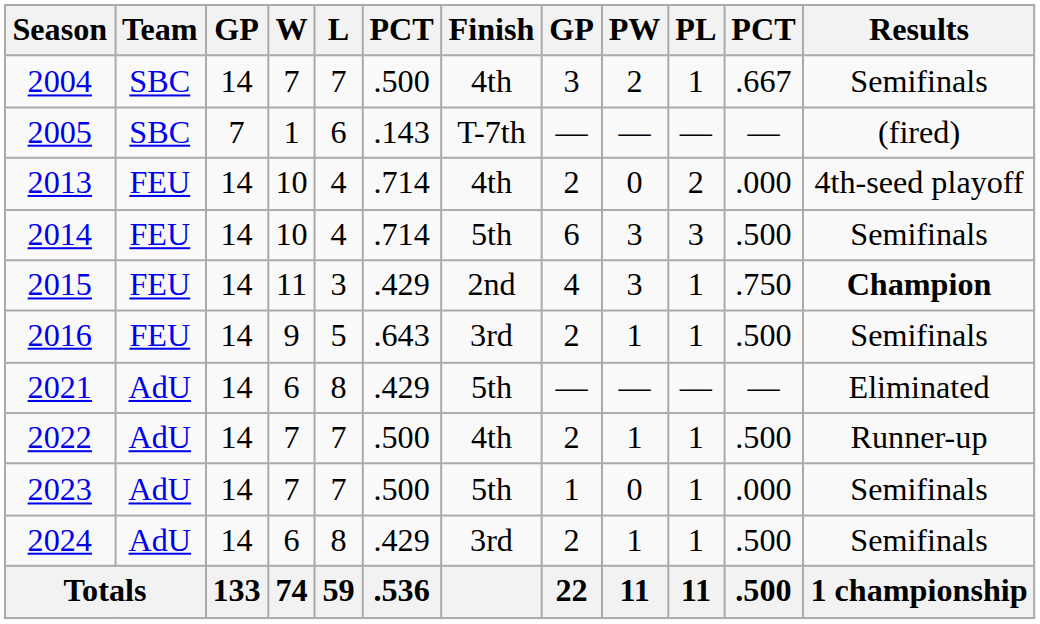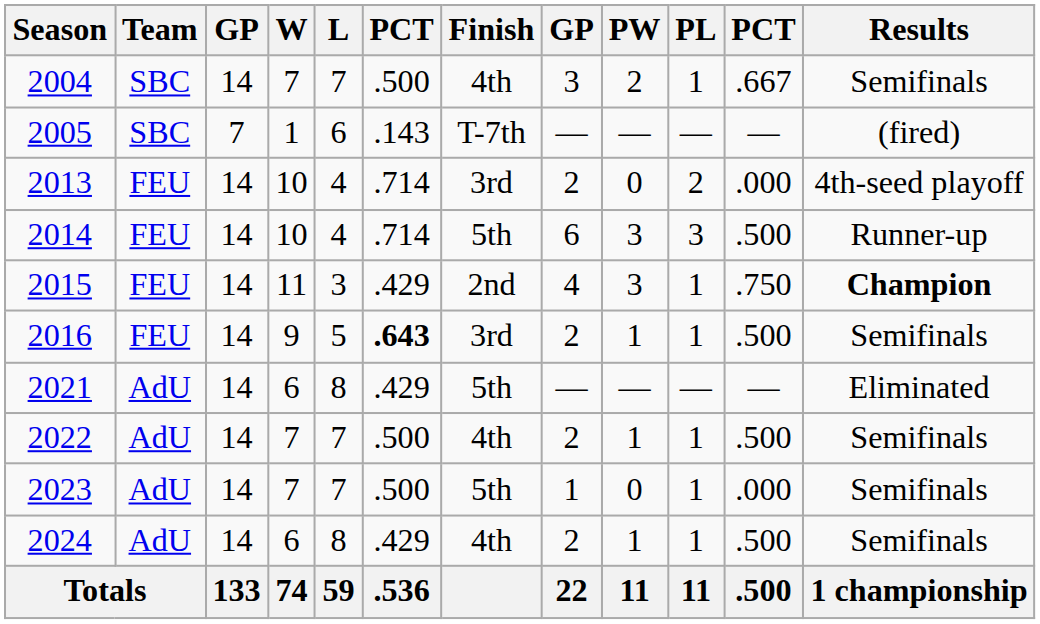2013 | Finish: 4th -> 3rd
2014 | Results: Semifinals -> Runner-up
2016 | column 6: normal -> bold
2022 | Results: Runner-up -> Semifinals
2024 | Finish: 3rd -> 4th
